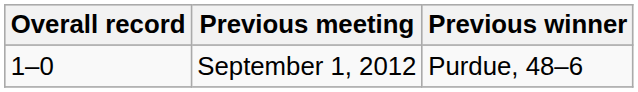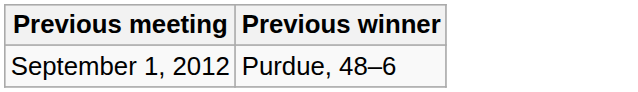- column: Overall record | 1–0
